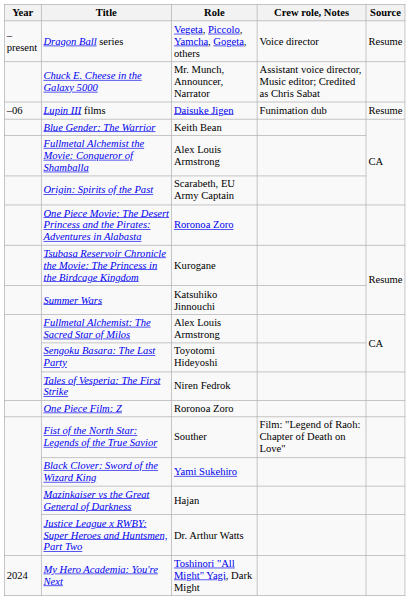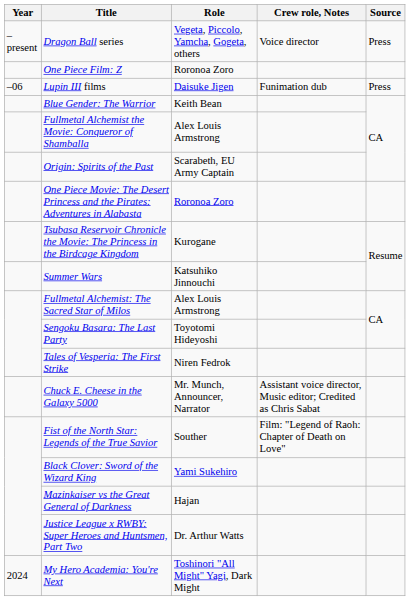Dragon Ball series | Source: Resume -> Press
rows swapped: Chuck E. Cheese in the Galaxy 5000 <-> One Piece Film: Z
Lupin III films | Source: Resume -> Press
